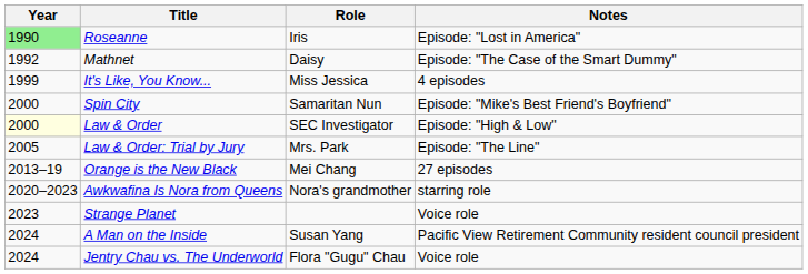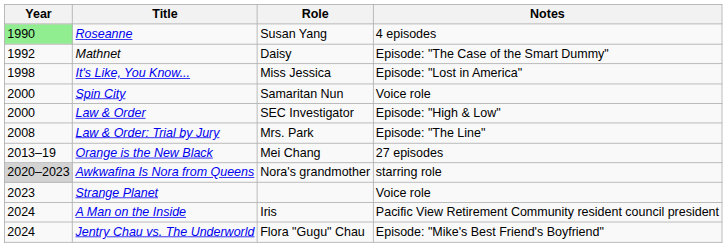Roseanne | Role: Iris -> Susan Yang
Roseanne | Notes: Episode: "Lost in America" -> 4 episodes
It's Like, You Know... | Year: 1999 -> 1998
It's Like, You Know... | Notes: 4 episodes -> Episode: "Lost in America"
Spin City | Notes: Episode: "Mike's Best Friend's Boyfriend" -> Voice role
Law & Order | Year: lightyellow background -> no background
Law & Order: Trial by Jury | Year: 2005 -> 2008
Awkwafina Is Nora from Queens | Year: no background -> lightgrey background
A Man on the Inside | Role: Susan Yang -> Iris
Jentry Chau vs. The Underworld | Notes: Voice role -> Episode: "Mike's Best Friend's Boyfriend"
